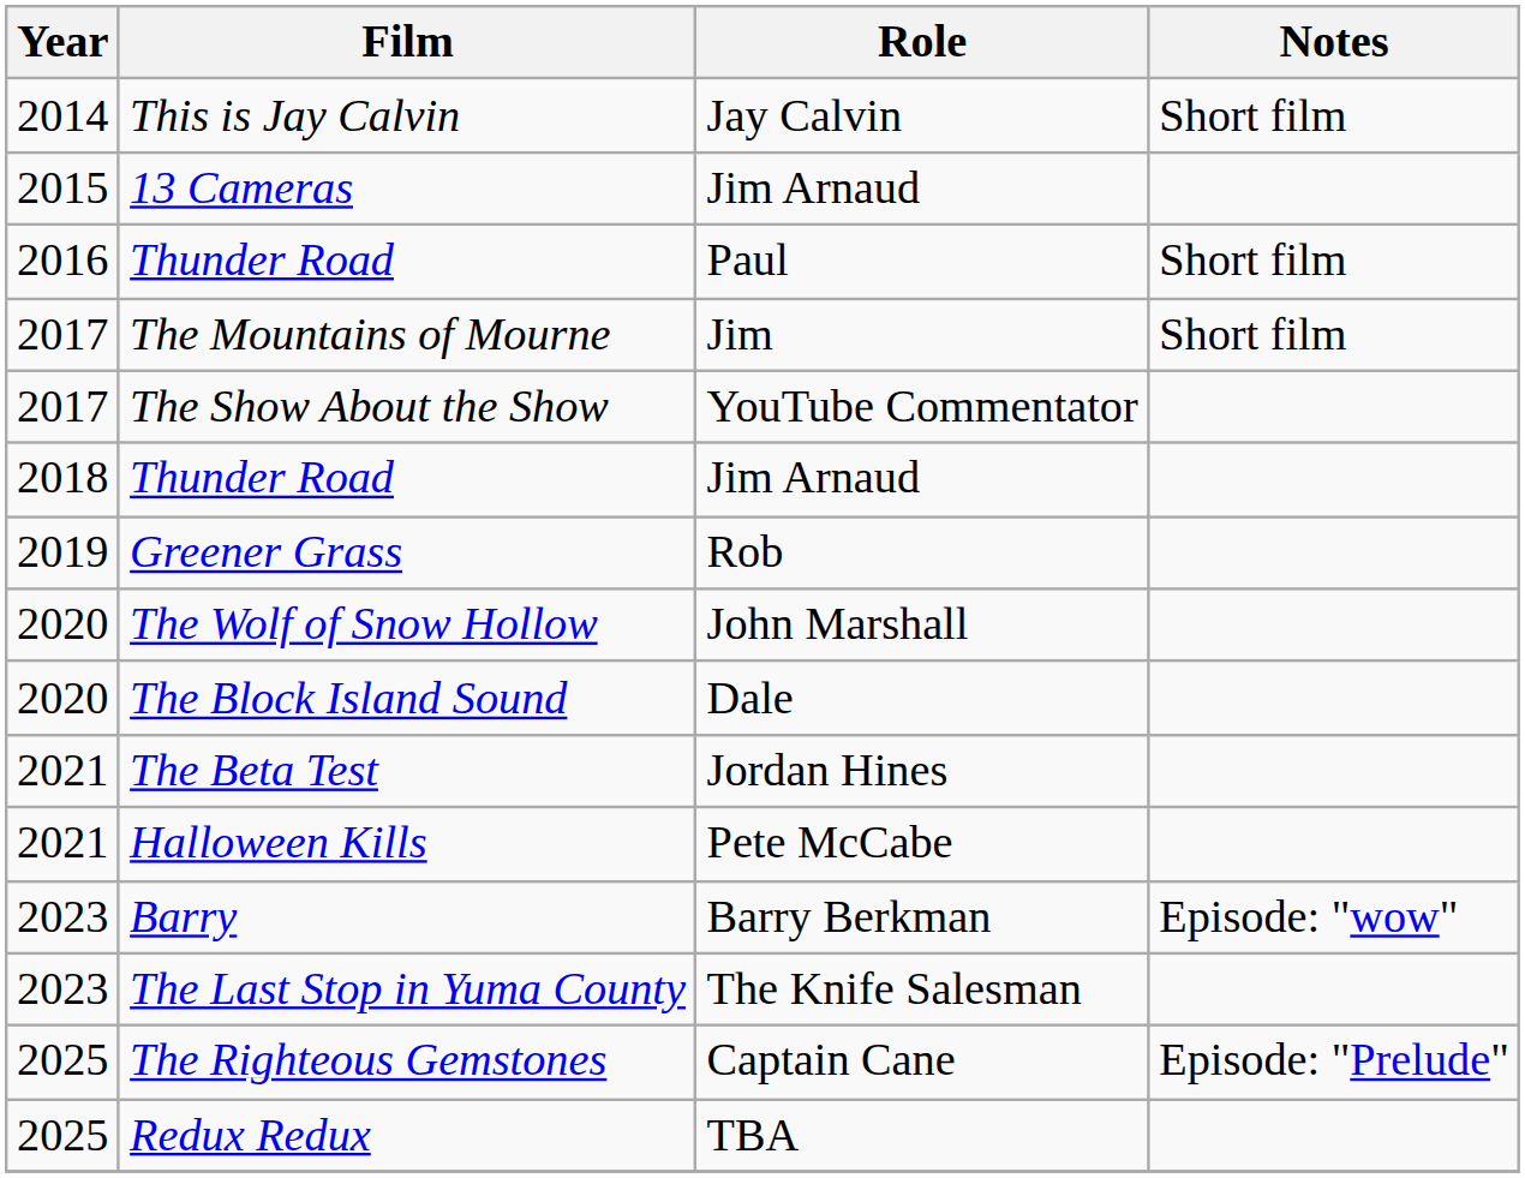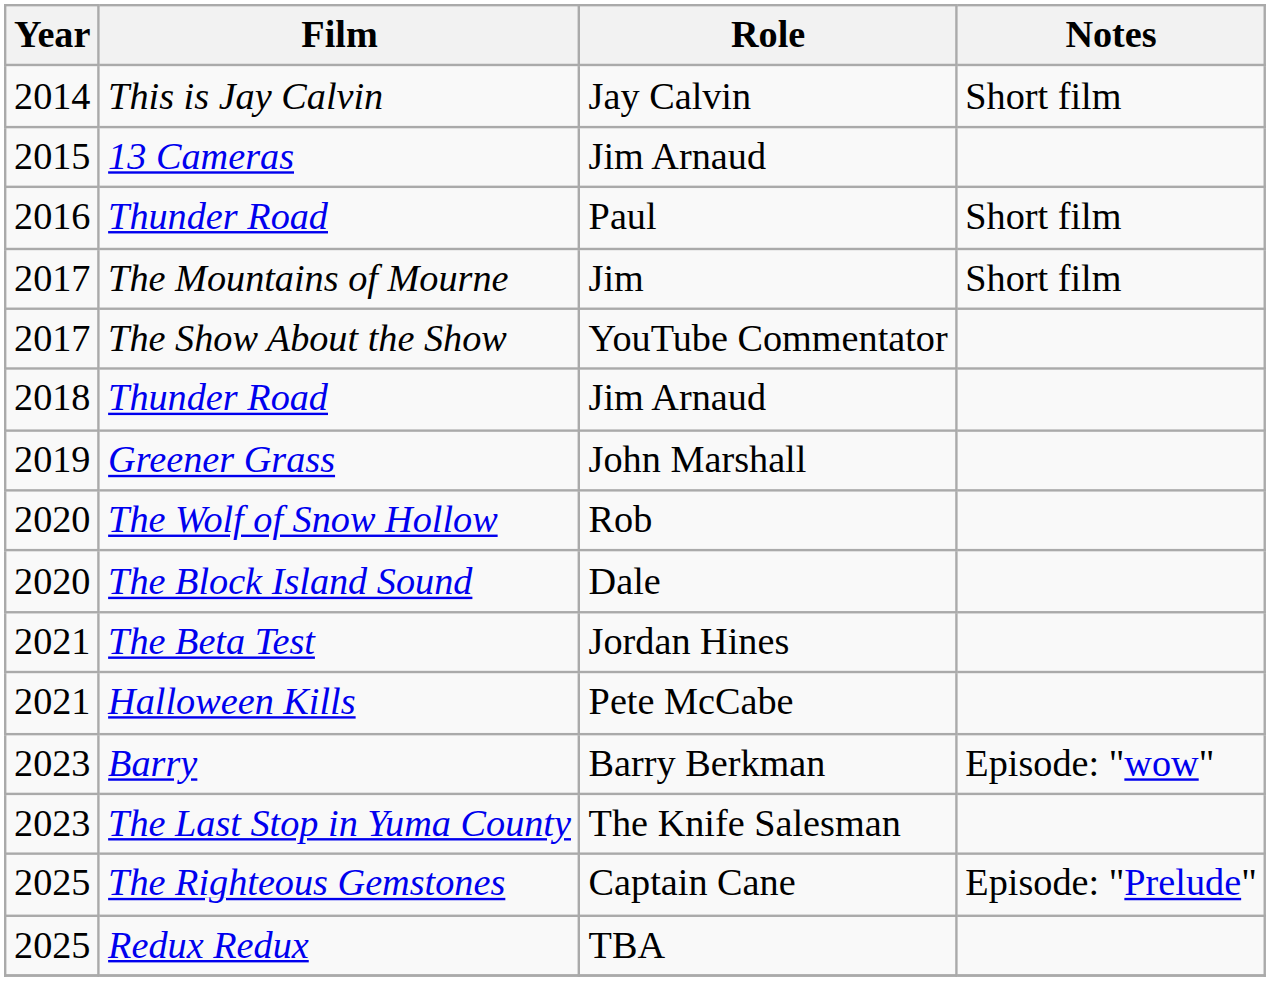Greener Grass | Role: Rob -> John Marshall
The Wolf of Snow Hollow | Role: John Marshall -> Rob
